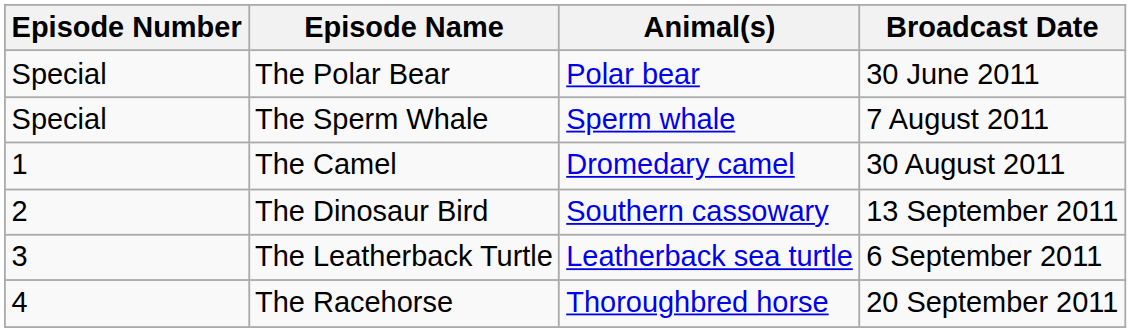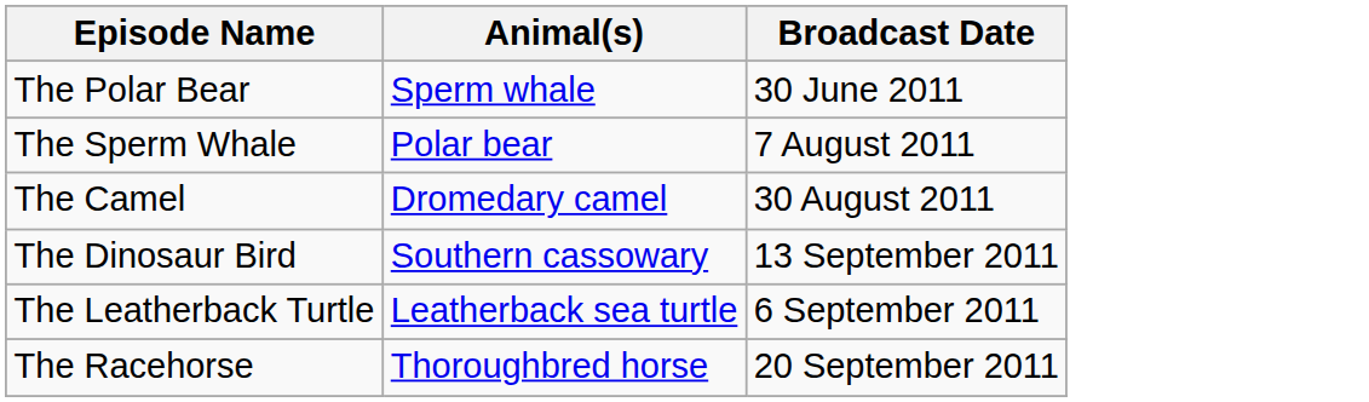- column: Episode Number | Special | Special | 1 | 2 | 3 | 4
The Polar Bear | Animal(s): Polar bear -> Sperm whale
The Sperm Whale | Animal(s): Sperm whale -> Polar bear
